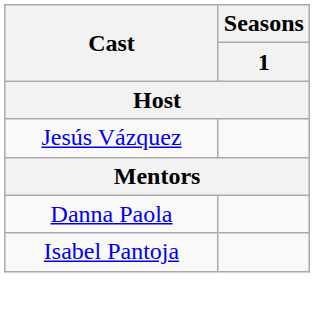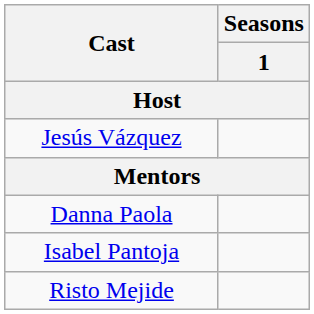+ row: Risto Mejide
